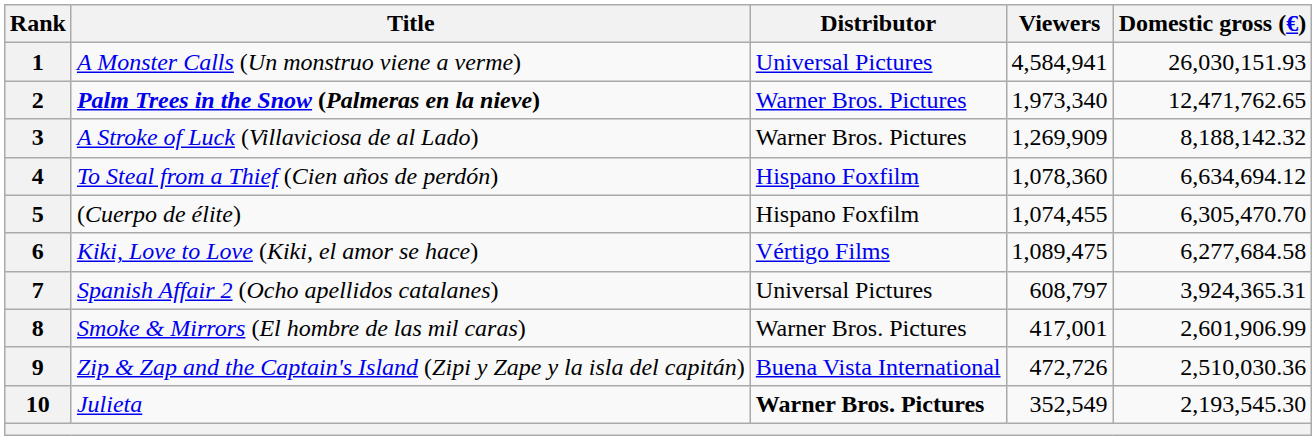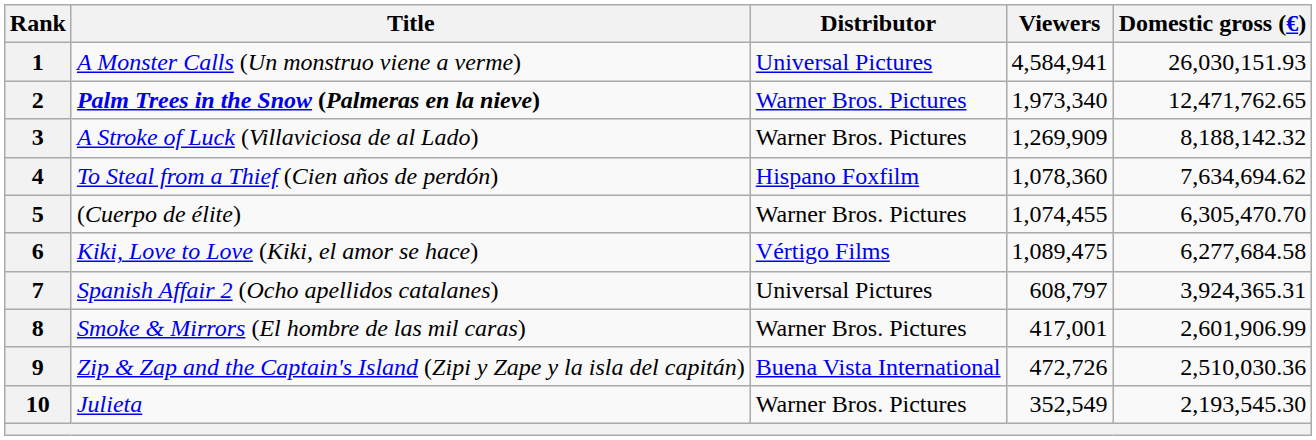4 | Domestic gross (€): 6,634,694.12 -> 7,634,694.62
5 | Distributor: Hispano Foxfilm -> Warner Bros. Pictures
10 | Distributor: bold -> normal
